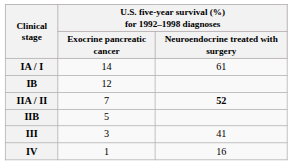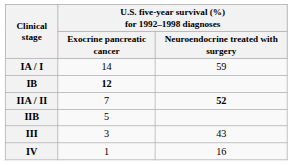IA / I | column 3: 61 -> 59
IB | column 2: normal -> bold
III | column 3: 41 -> 43
